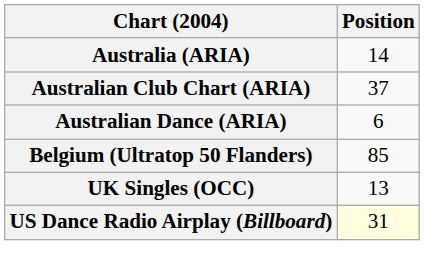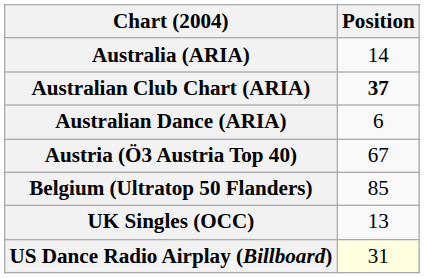Australian Club Chart (ARIA) | Position: normal -> bold
+ row: Austria (Ö3 Austria Top 40) | 67
